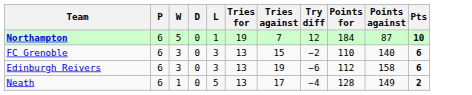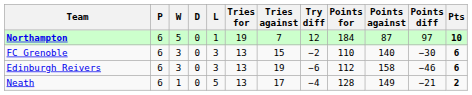+ column: Points diff | 97 | −30 | −46 | −21
